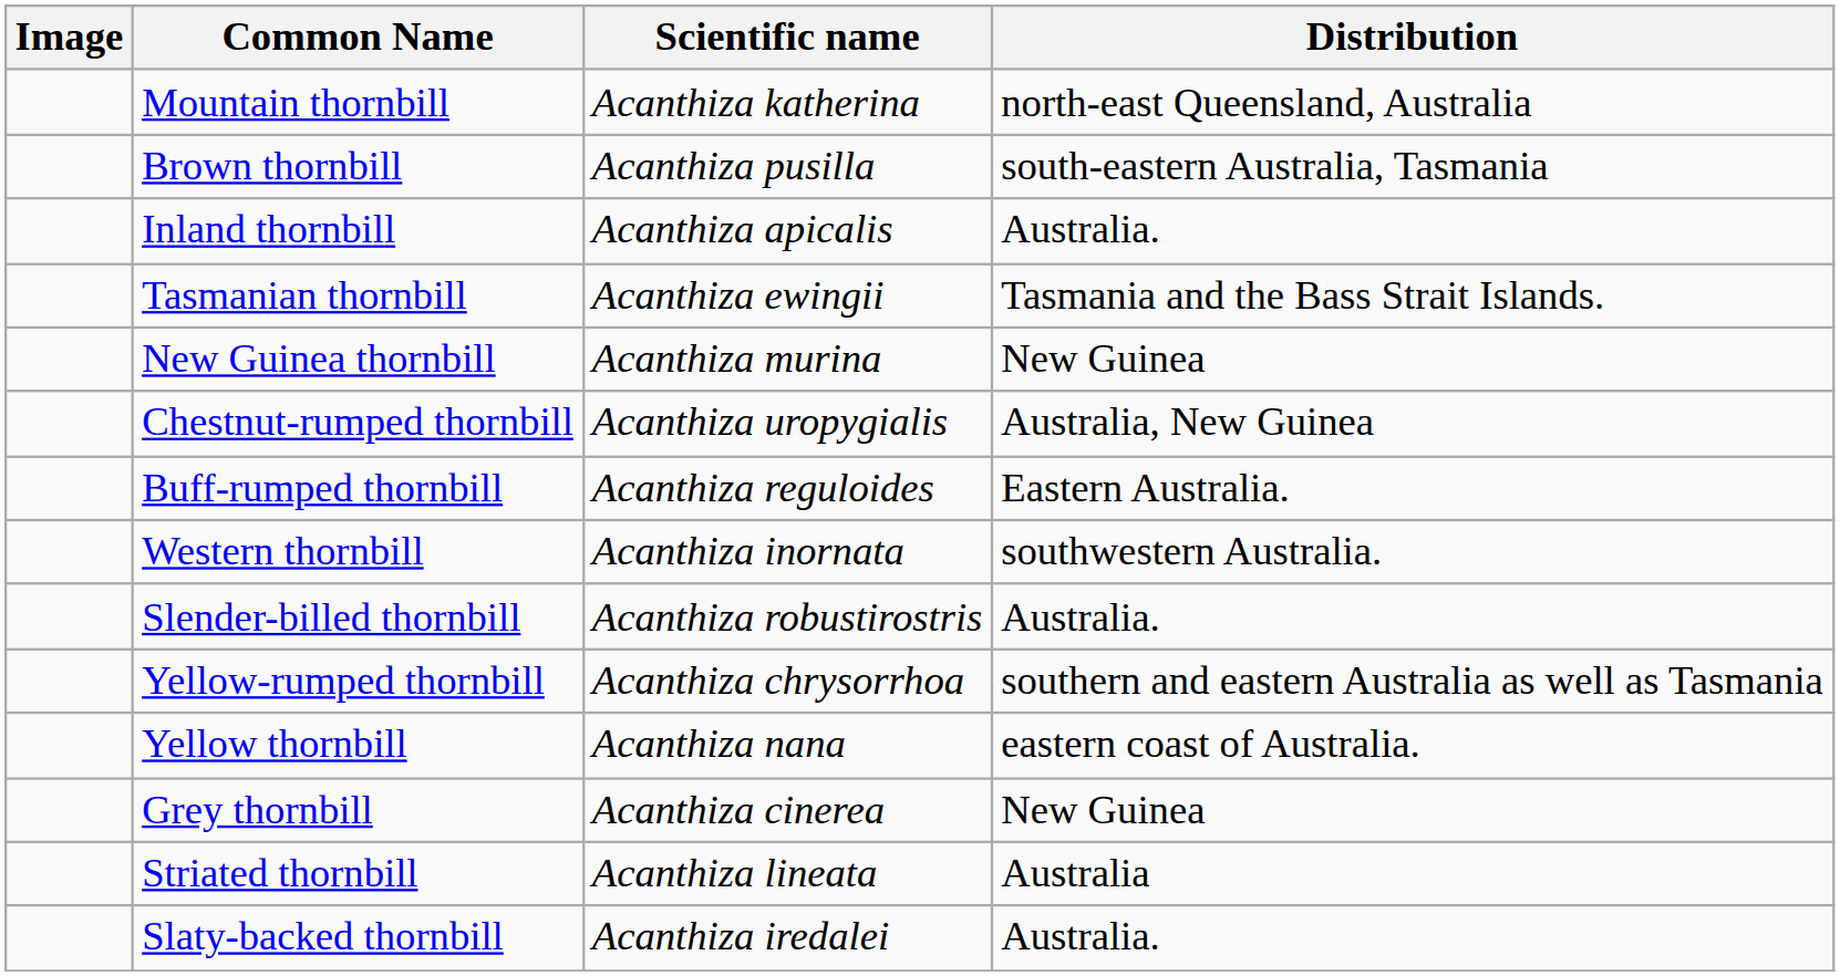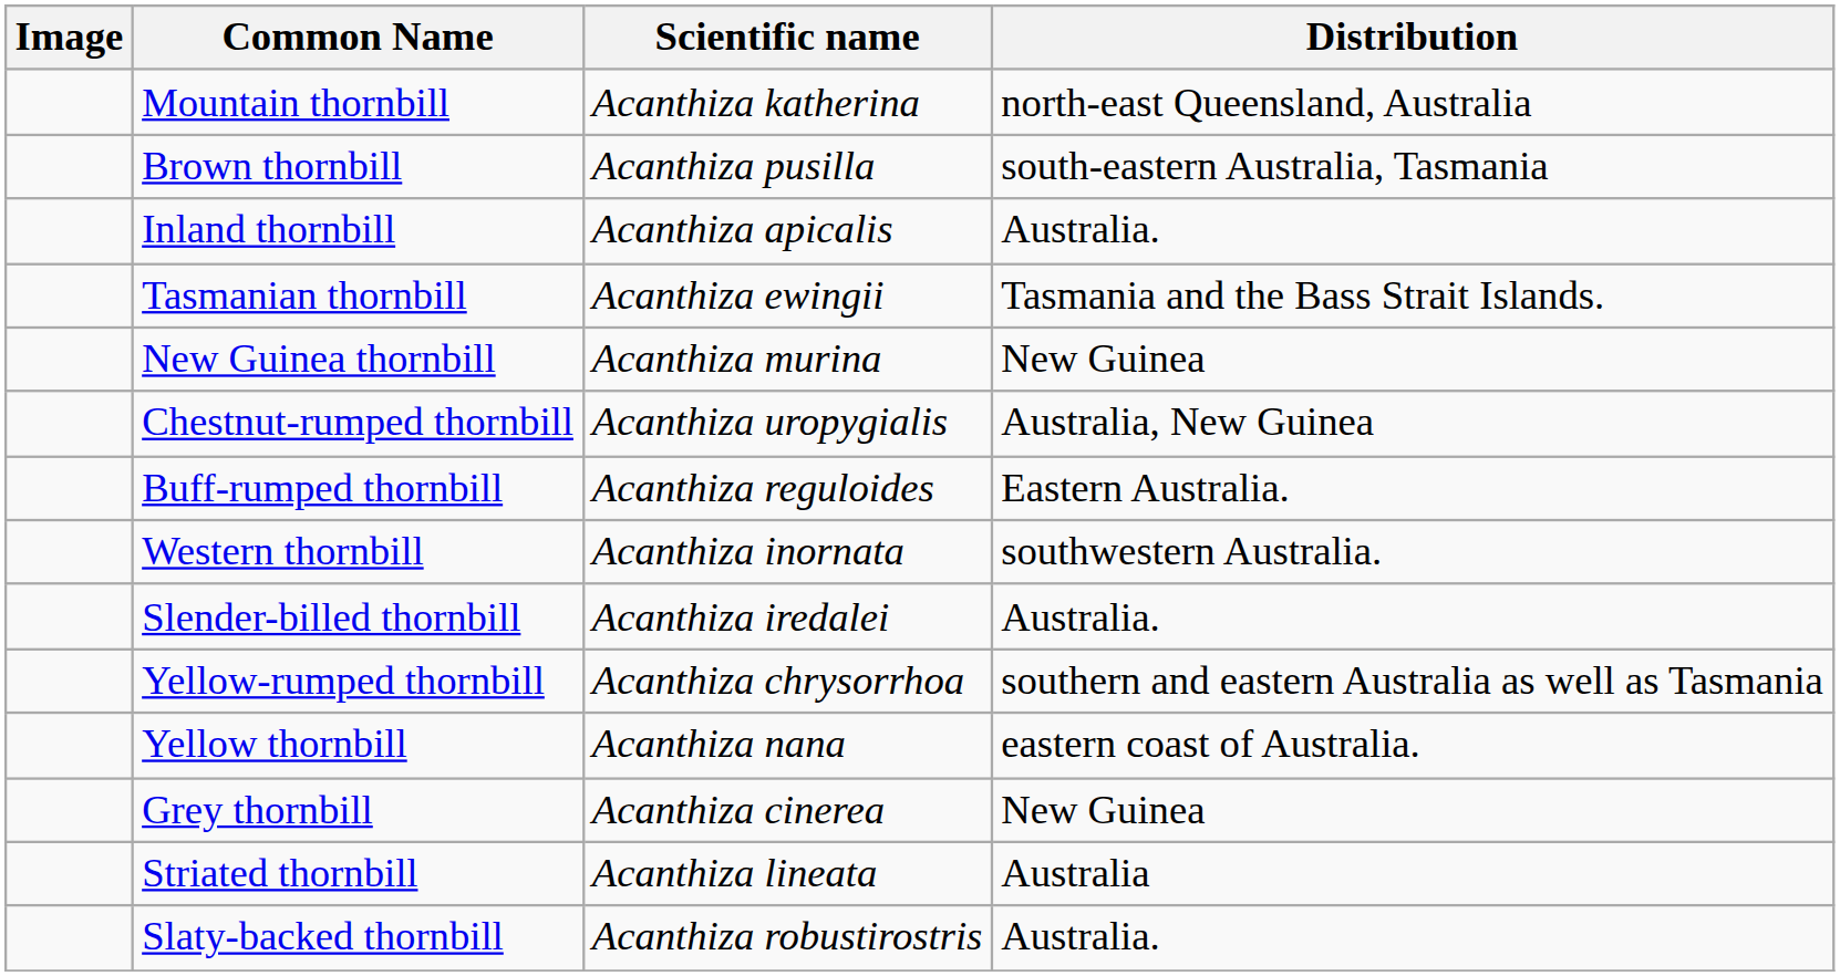Slender-billed thornbill | Scientific name: Acanthiza robustirostris -> Acanthiza iredalei
Slaty-backed thornbill | Scientific name: Acanthiza iredalei -> Acanthiza robustirostris
